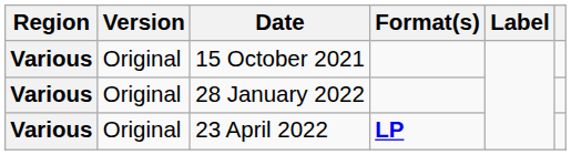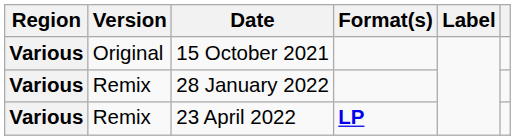28 January 2022 | Version: Original -> Remix
23 April 2022 | Version: Original -> Remix
